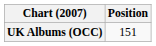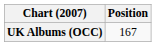UK Albums (OCC) | Position: 151 -> 167
